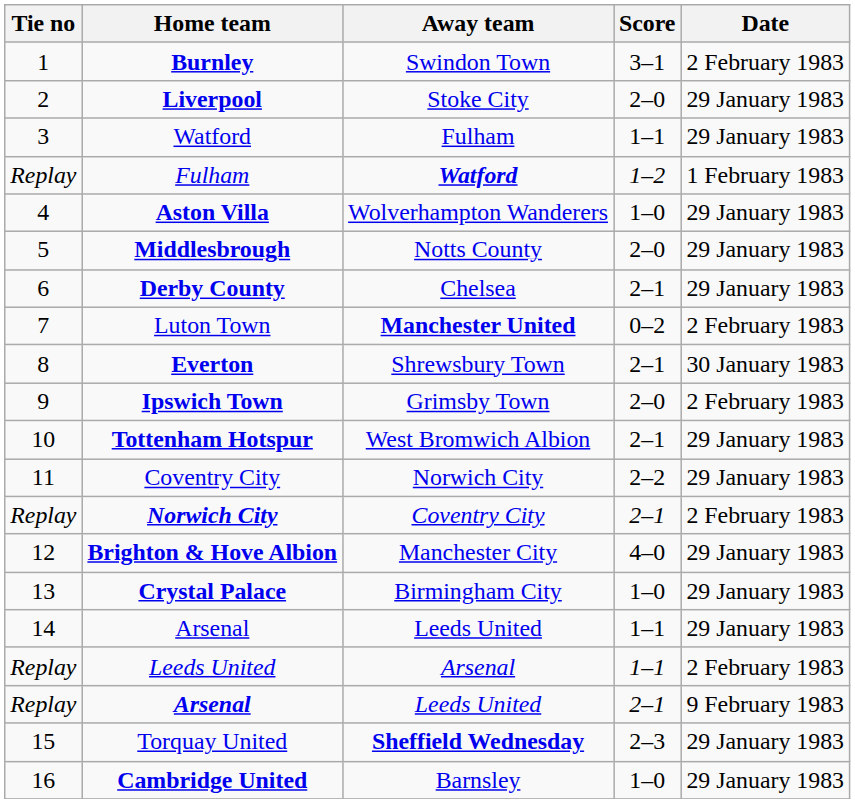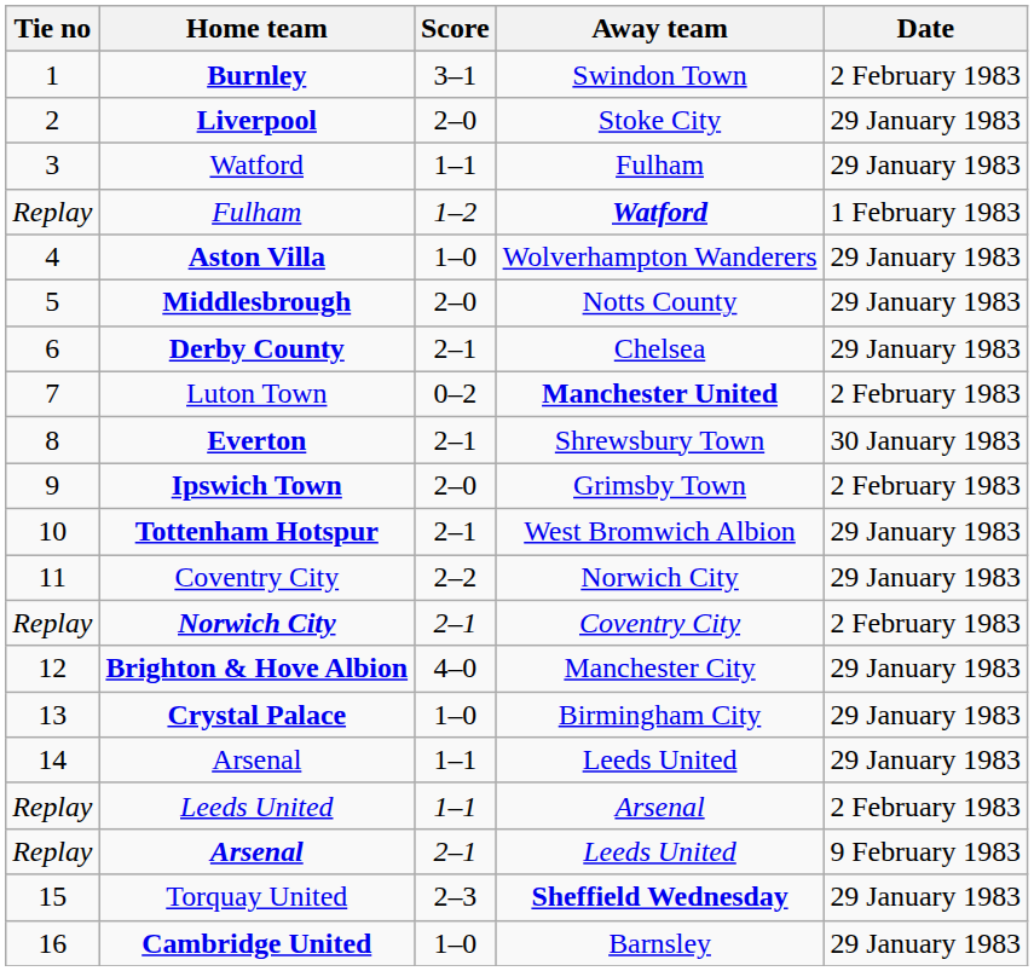columns swapped: Score <-> Away team
